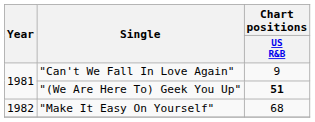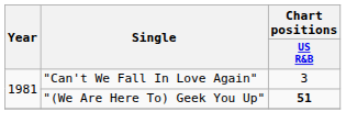"Can't We Fall In Love Again" | Chart positions / US R&B: 9 -> 3
- row: 1982 | "Make It Easy On Yourself" | 68
